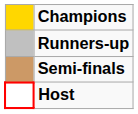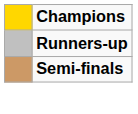- row: Host
